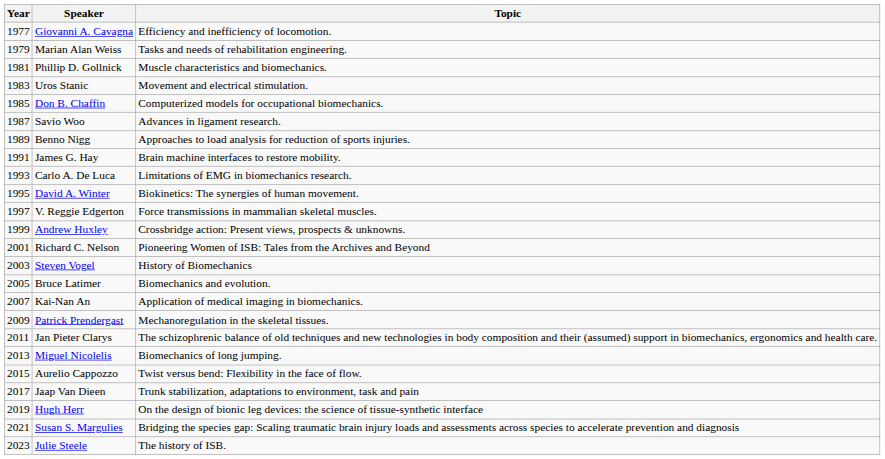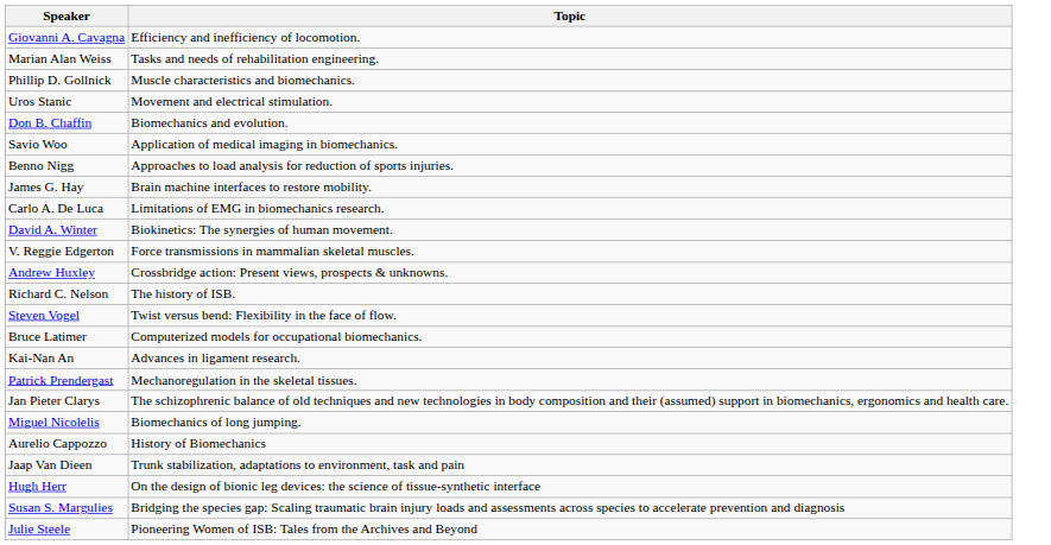- column: Year | 1977 | 1979 | 1981 | 1983 | 1985 | 1987 | 1989 | 1991 | 1993 | 1995 | 1997 | 1999 | 2001 | 2003 | 2005 | 2007 | 2009 | 2011 | 2013 | 2015 | 2017 | 2019 | 2021 | 2023
Don B. Chaffin | Topic: Computerized models for occupational biomechanics. -> Biomechanics and evolution.
Savio Woo | Topic: Advances in ligament research. -> Application of medical imaging in biomechanics.
Richard C. Nelson | Topic: Pioneering Women of ISB: Tales from the Archives and Beyond -> The history of ISB.
Steven Vogel | Topic: History of Biomechanics -> Twist versus bend: Flexibility in the face of flow.
Bruce Latimer | Topic: Biomechanics and evolution. -> Computerized models for occupational biomechanics.
Kai-Nan An | Topic: Application of medical imaging in biomechanics. -> Advances in ligament research.
Aurelio Cappozzo | Topic: Twist versus bend: Flexibility in the face of flow. -> History of Biomechanics
Julie Steele | Topic: The history of ISB. -> Pioneering Women of ISB: Tales from the Archives and Beyond
